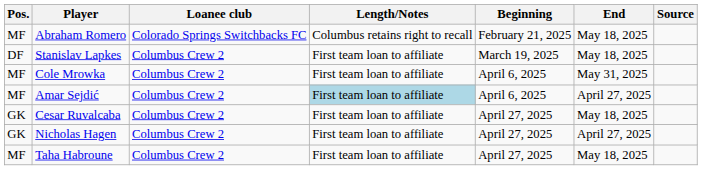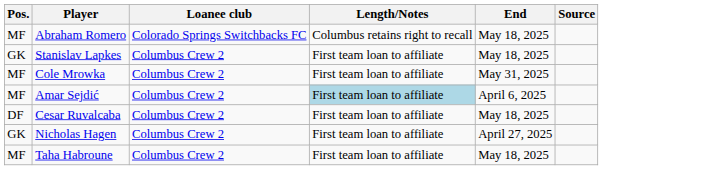- column: Beginning | February 21, 2025 | March 19, 2025 | April 6, 2025 | April 6, 2025 | April 27, 2025 | April 27, 2025 | April 27, 2025
Stanislav Lapkes | Pos.: DF -> GK
Amar Sejdić | End: April 27, 2025 -> April 6, 2025
Cesar Ruvalcaba | Pos.: GK -> DF
